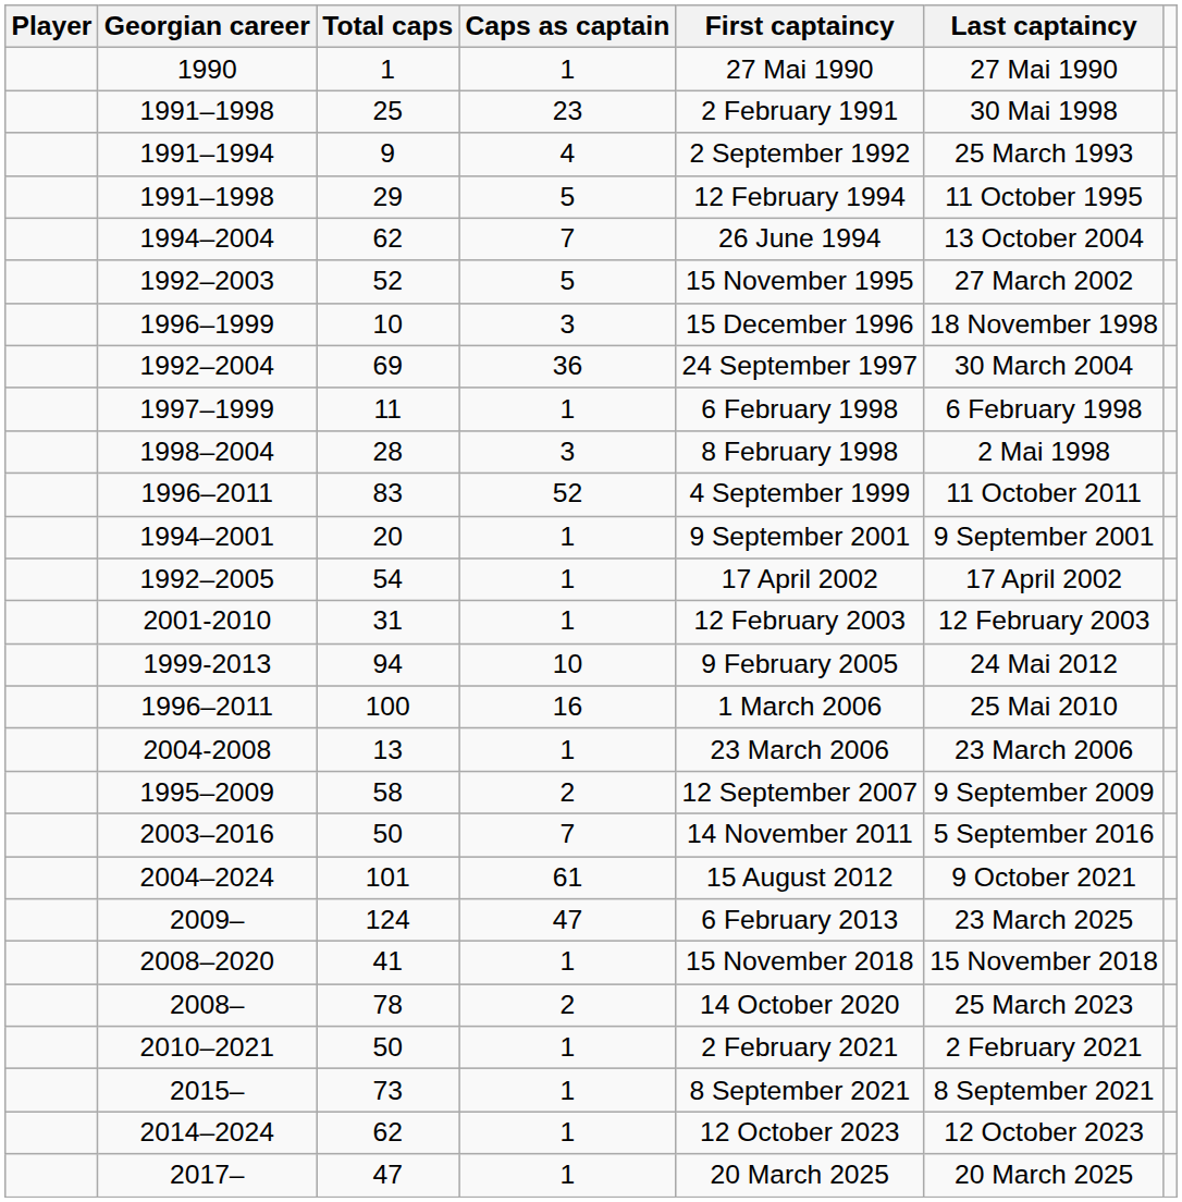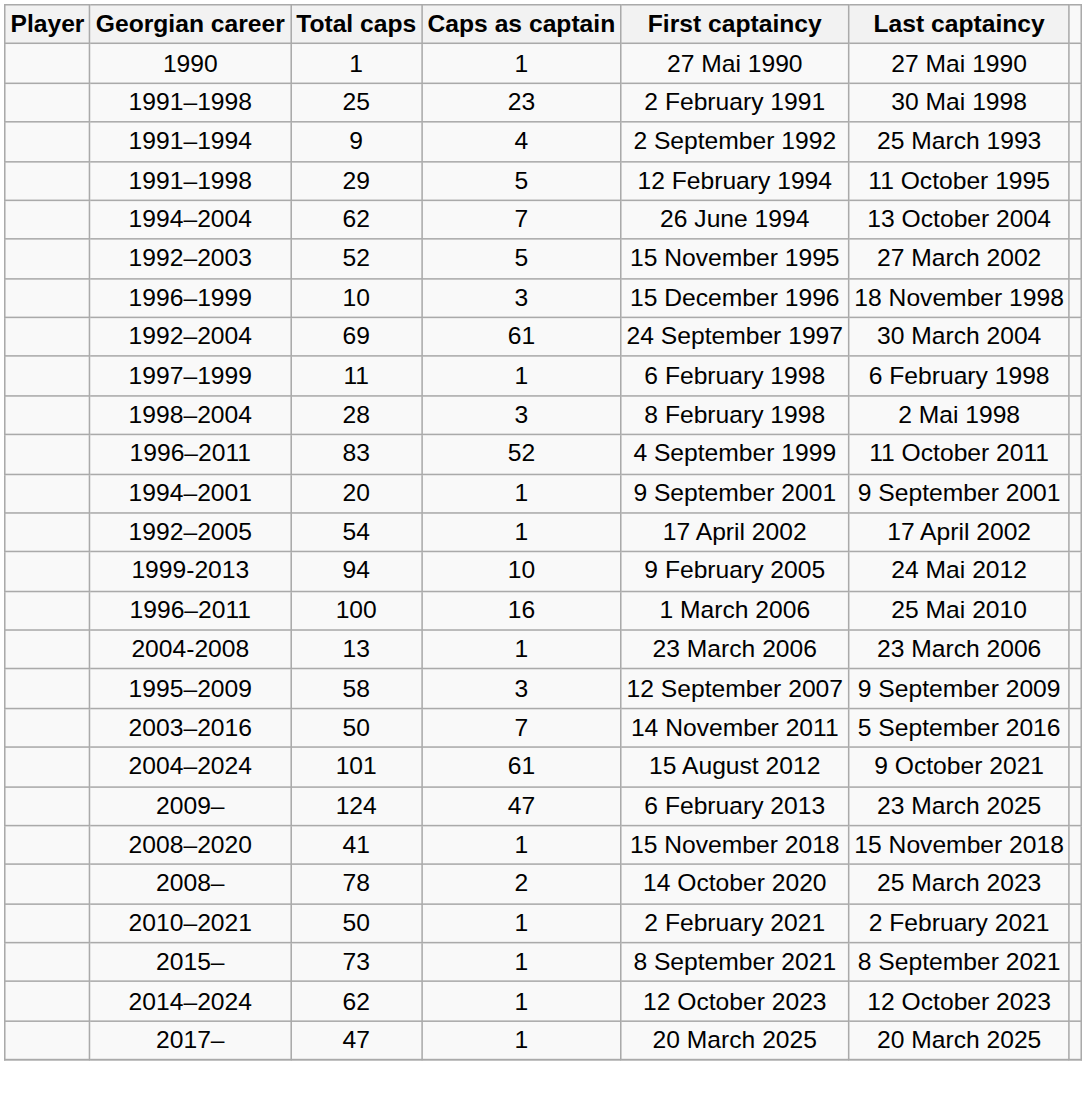1992–2004 | Caps as captain: 36 -> 61
- row: 2001-2010 | 31 | 1 | 12 February 2003 | 12 February 2003
1995–2009 | Caps as captain: 2 -> 3
